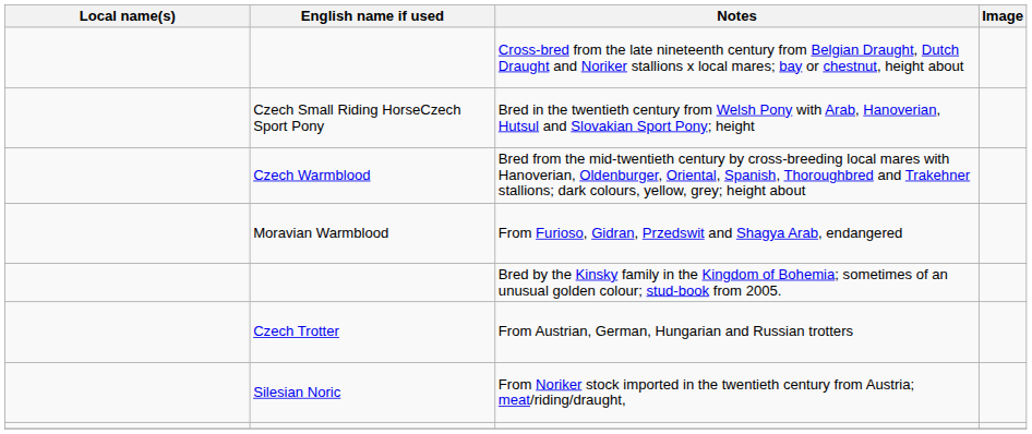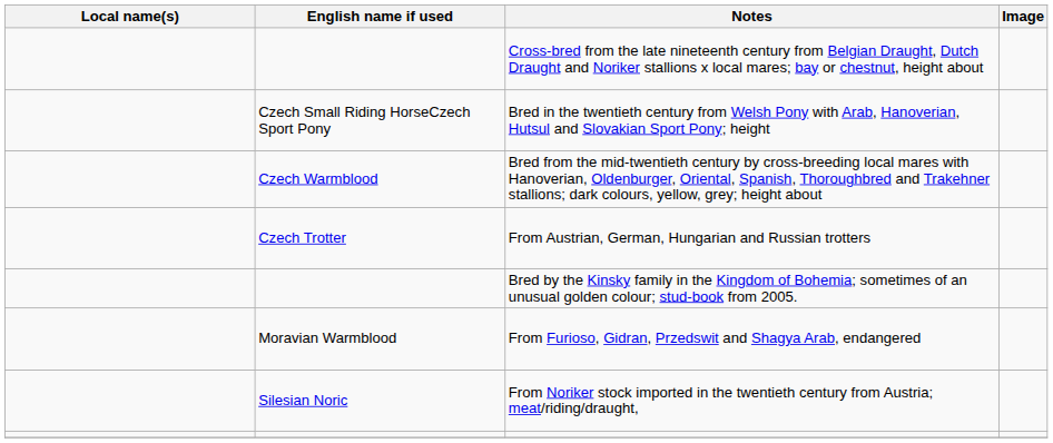rows swapped: From Austrian, German, Hungarian and Russian trotters <-> From Furioso, Gidran, Przedswit and Shagya Arab, endangered
